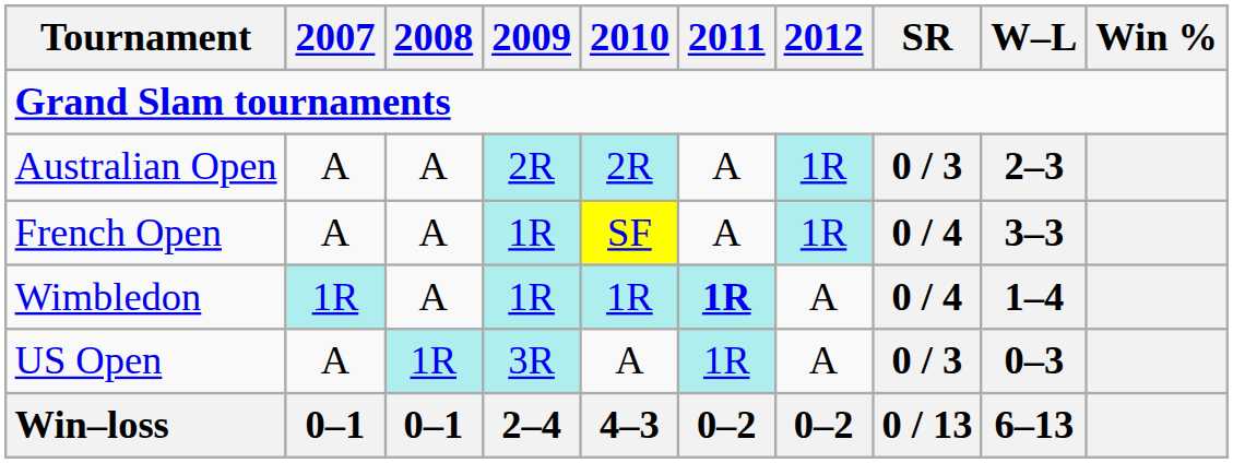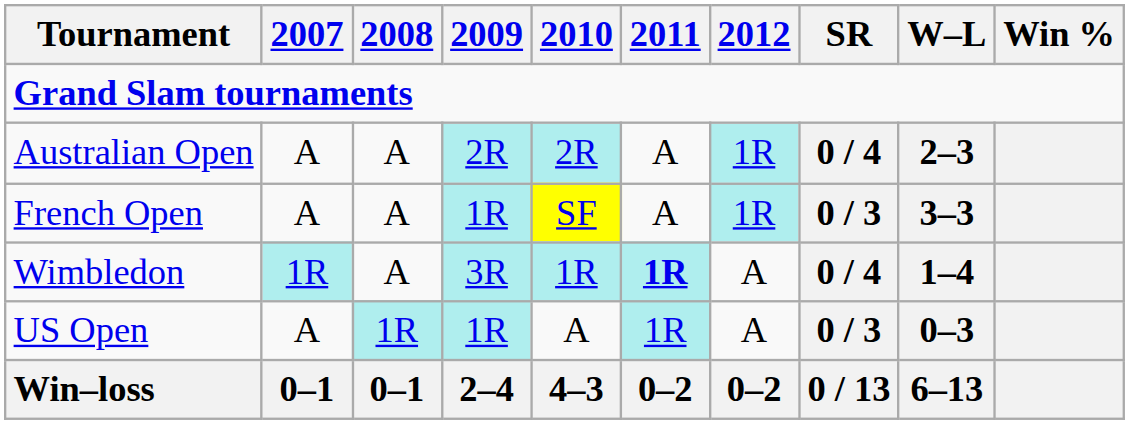Australian Open | SR: 0 / 3 -> 0 / 4
French Open | SR: 0 / 4 -> 0 / 3
Wimbledon | 2009: 1R -> 3R
US Open | 2009: 3R -> 1R
